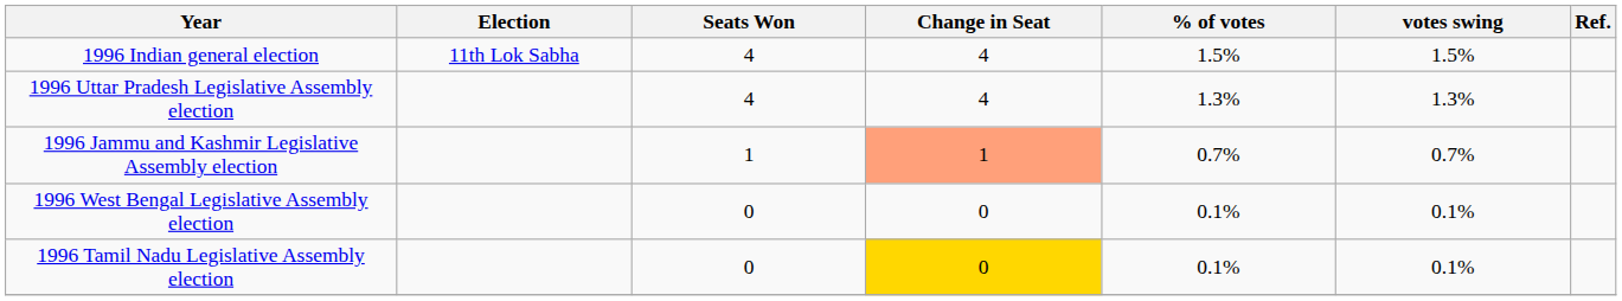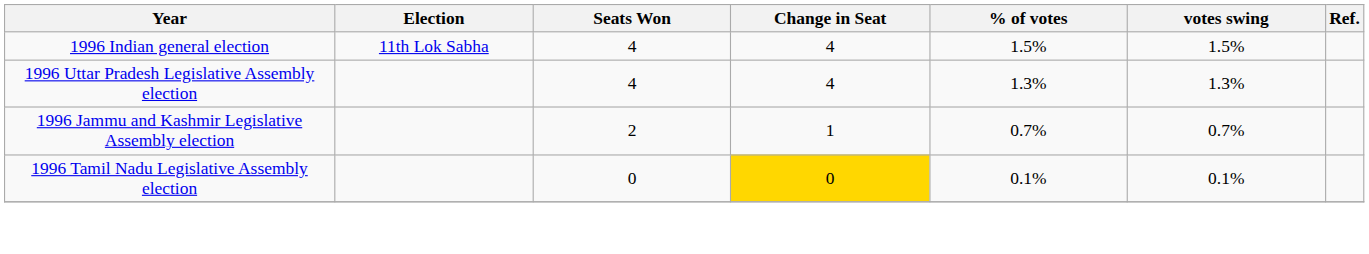1996 Jammu and Kashmir Legislative Assembly election | Seats Won: 1 -> 2
1996 Jammu and Kashmir Legislative Assembly election | Change in Seat: lightsalmon background -> no background
- row: 1996 West Bengal Legislative Assembly election | 0 | 0 | 0.1% | 0.1%
